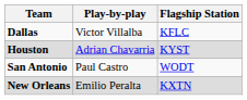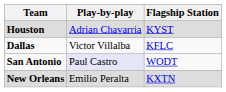rows swapped: Dallas <-> Houston
San Antonio | Play-by-play: no background -> lavender background
